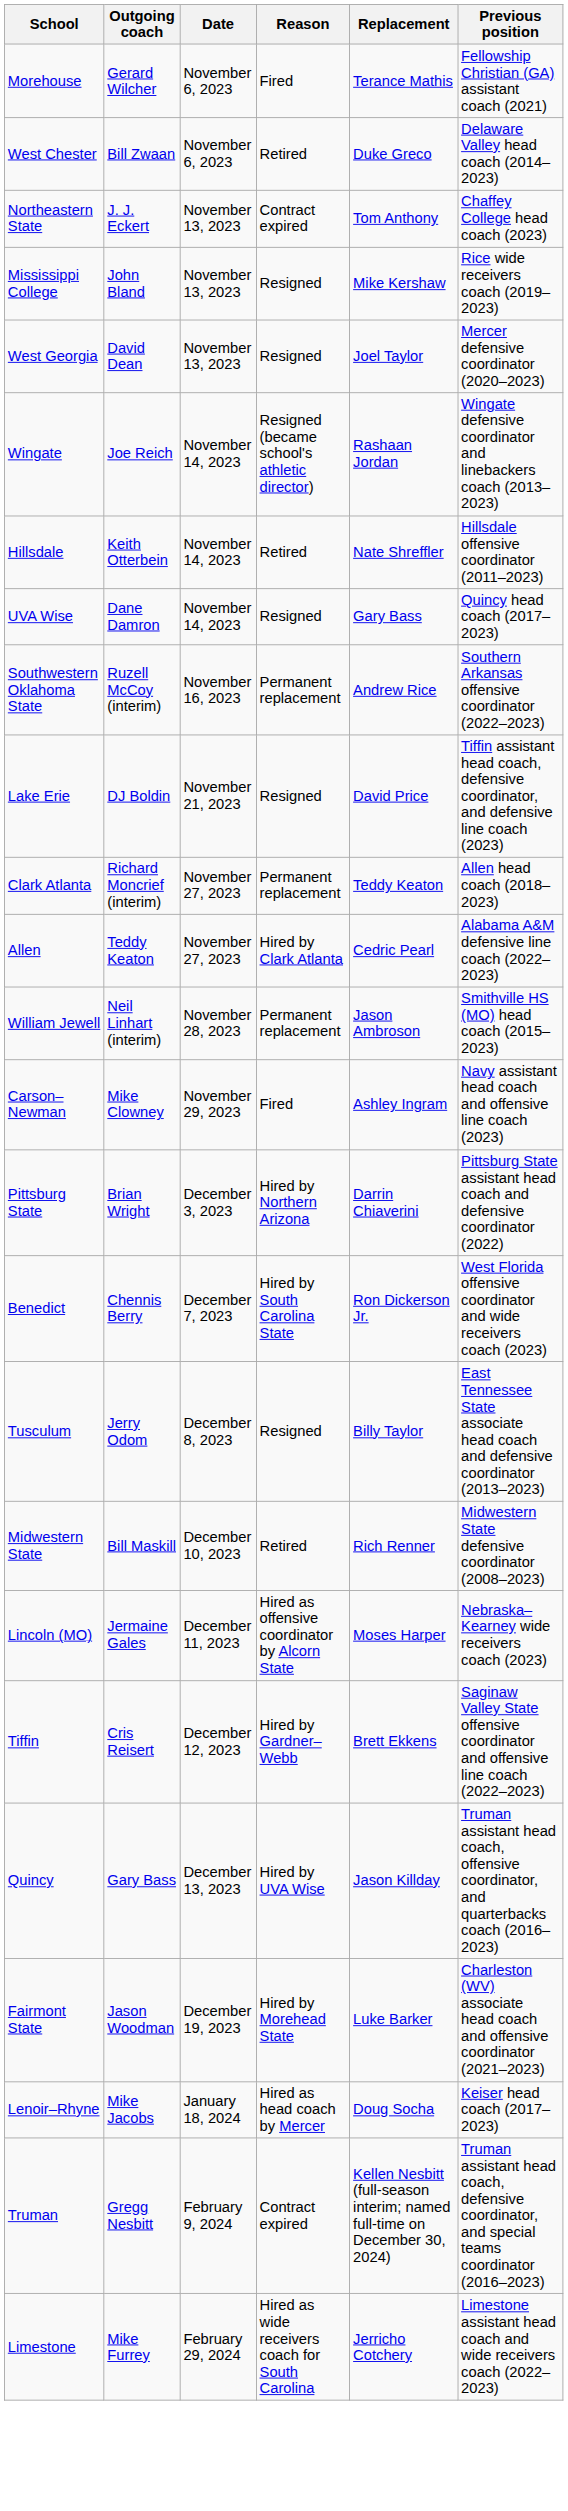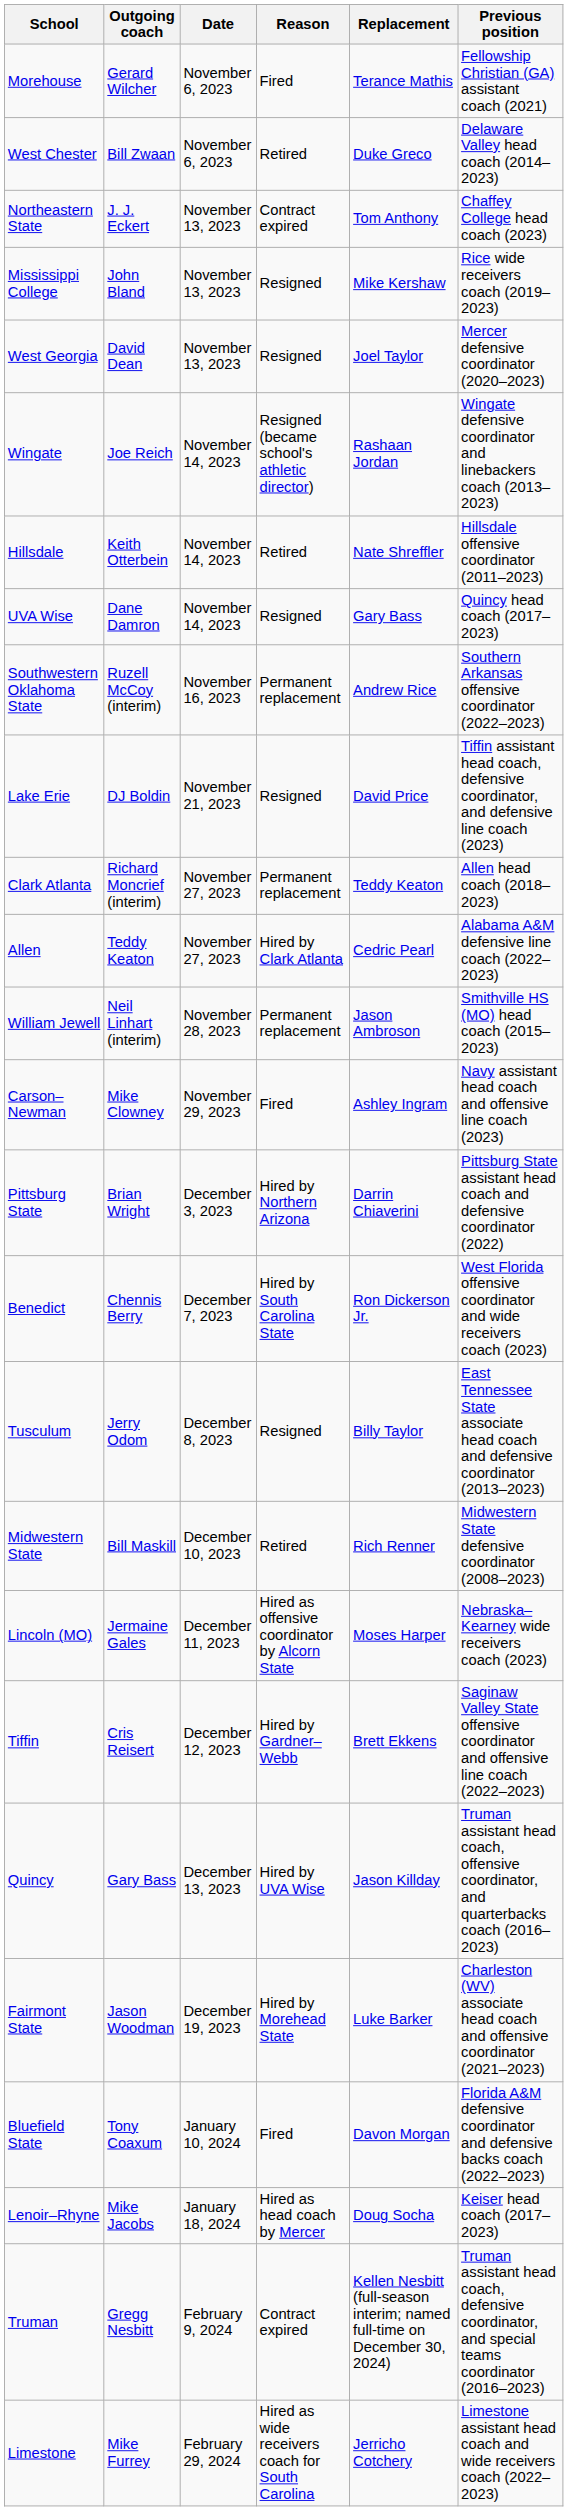+ row: Bluefield State | Tony Coaxum | January 10, 2024 | Fired | Davon Morgan | Florida A&M defensive coordinator and defensive backs coach (2022–2023)
